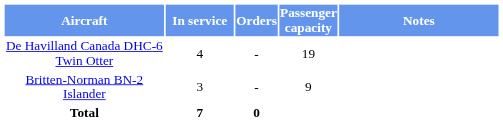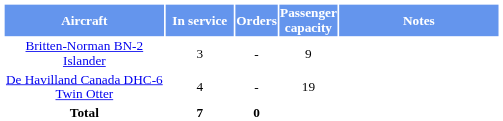rows swapped: Britten-Norman BN-2 Islander <-> De Havilland Canada DHC-6 Twin Otter
